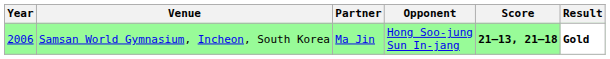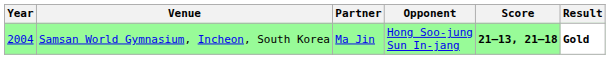Samsan World Gymnasium, Incheon, South Korea | Year: 2006 -> 2004
